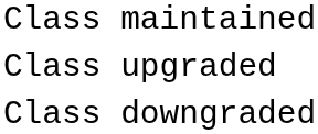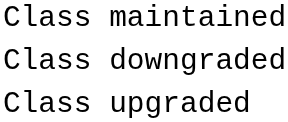rows swapped: Class upgraded <-> Class downgraded
